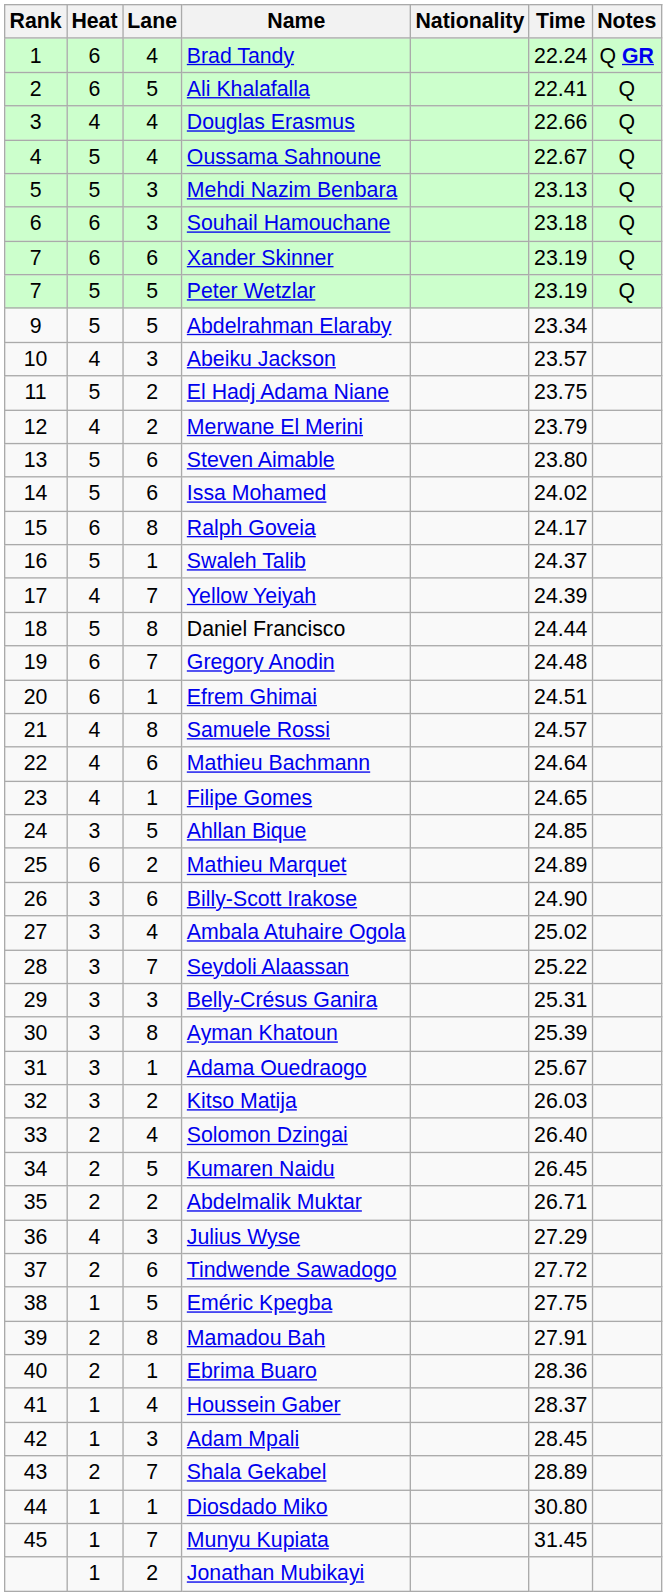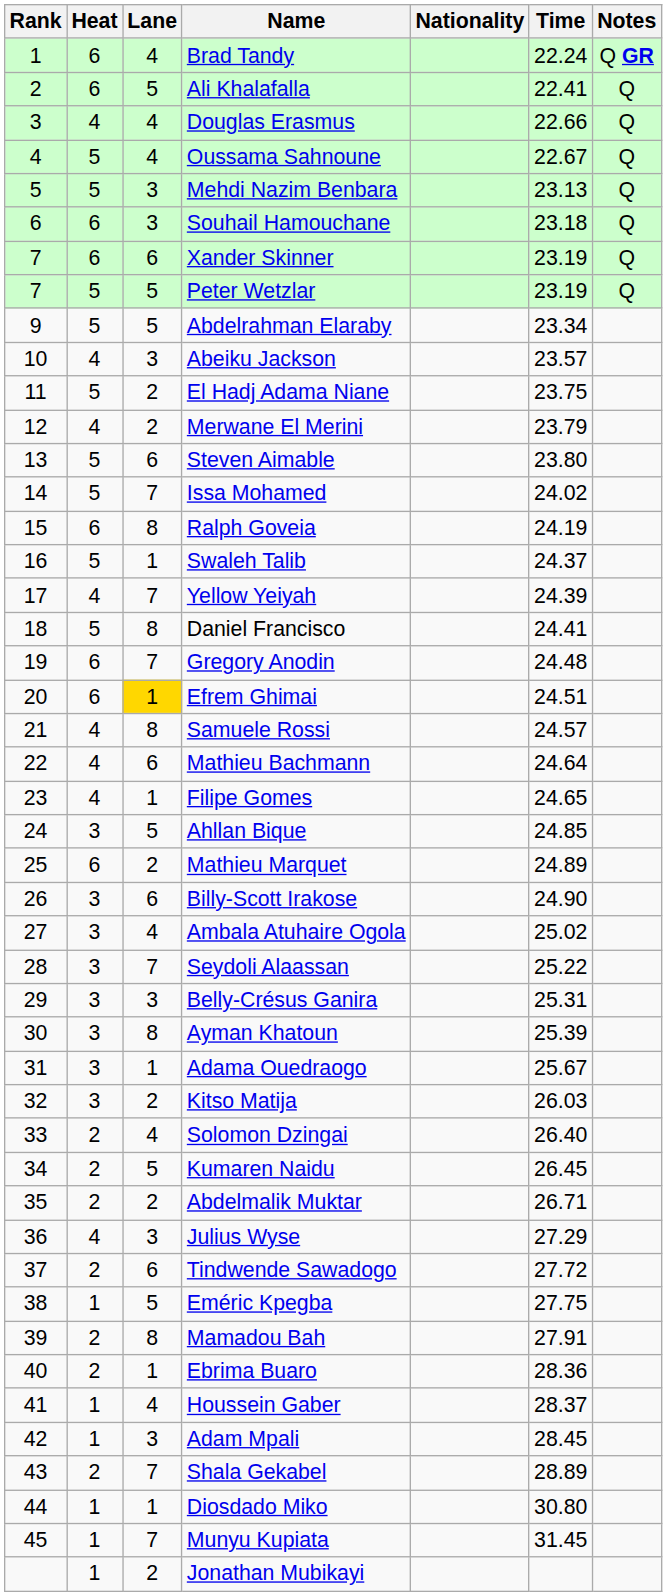Issa Mohamed | Lane: 6 -> 7
Ralph Goveia | Time: 24.17 -> 24.19
Daniel Francisco | Time: 24.44 -> 24.41
Efrem Ghimai | Lane: no background -> gold background
